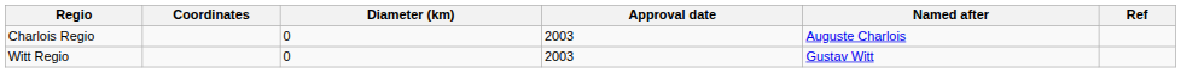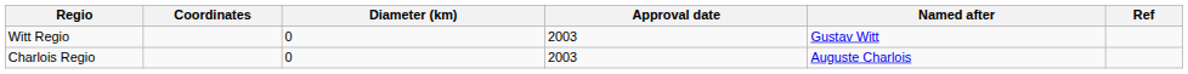rows swapped: Charlois Regio <-> Witt Regio
